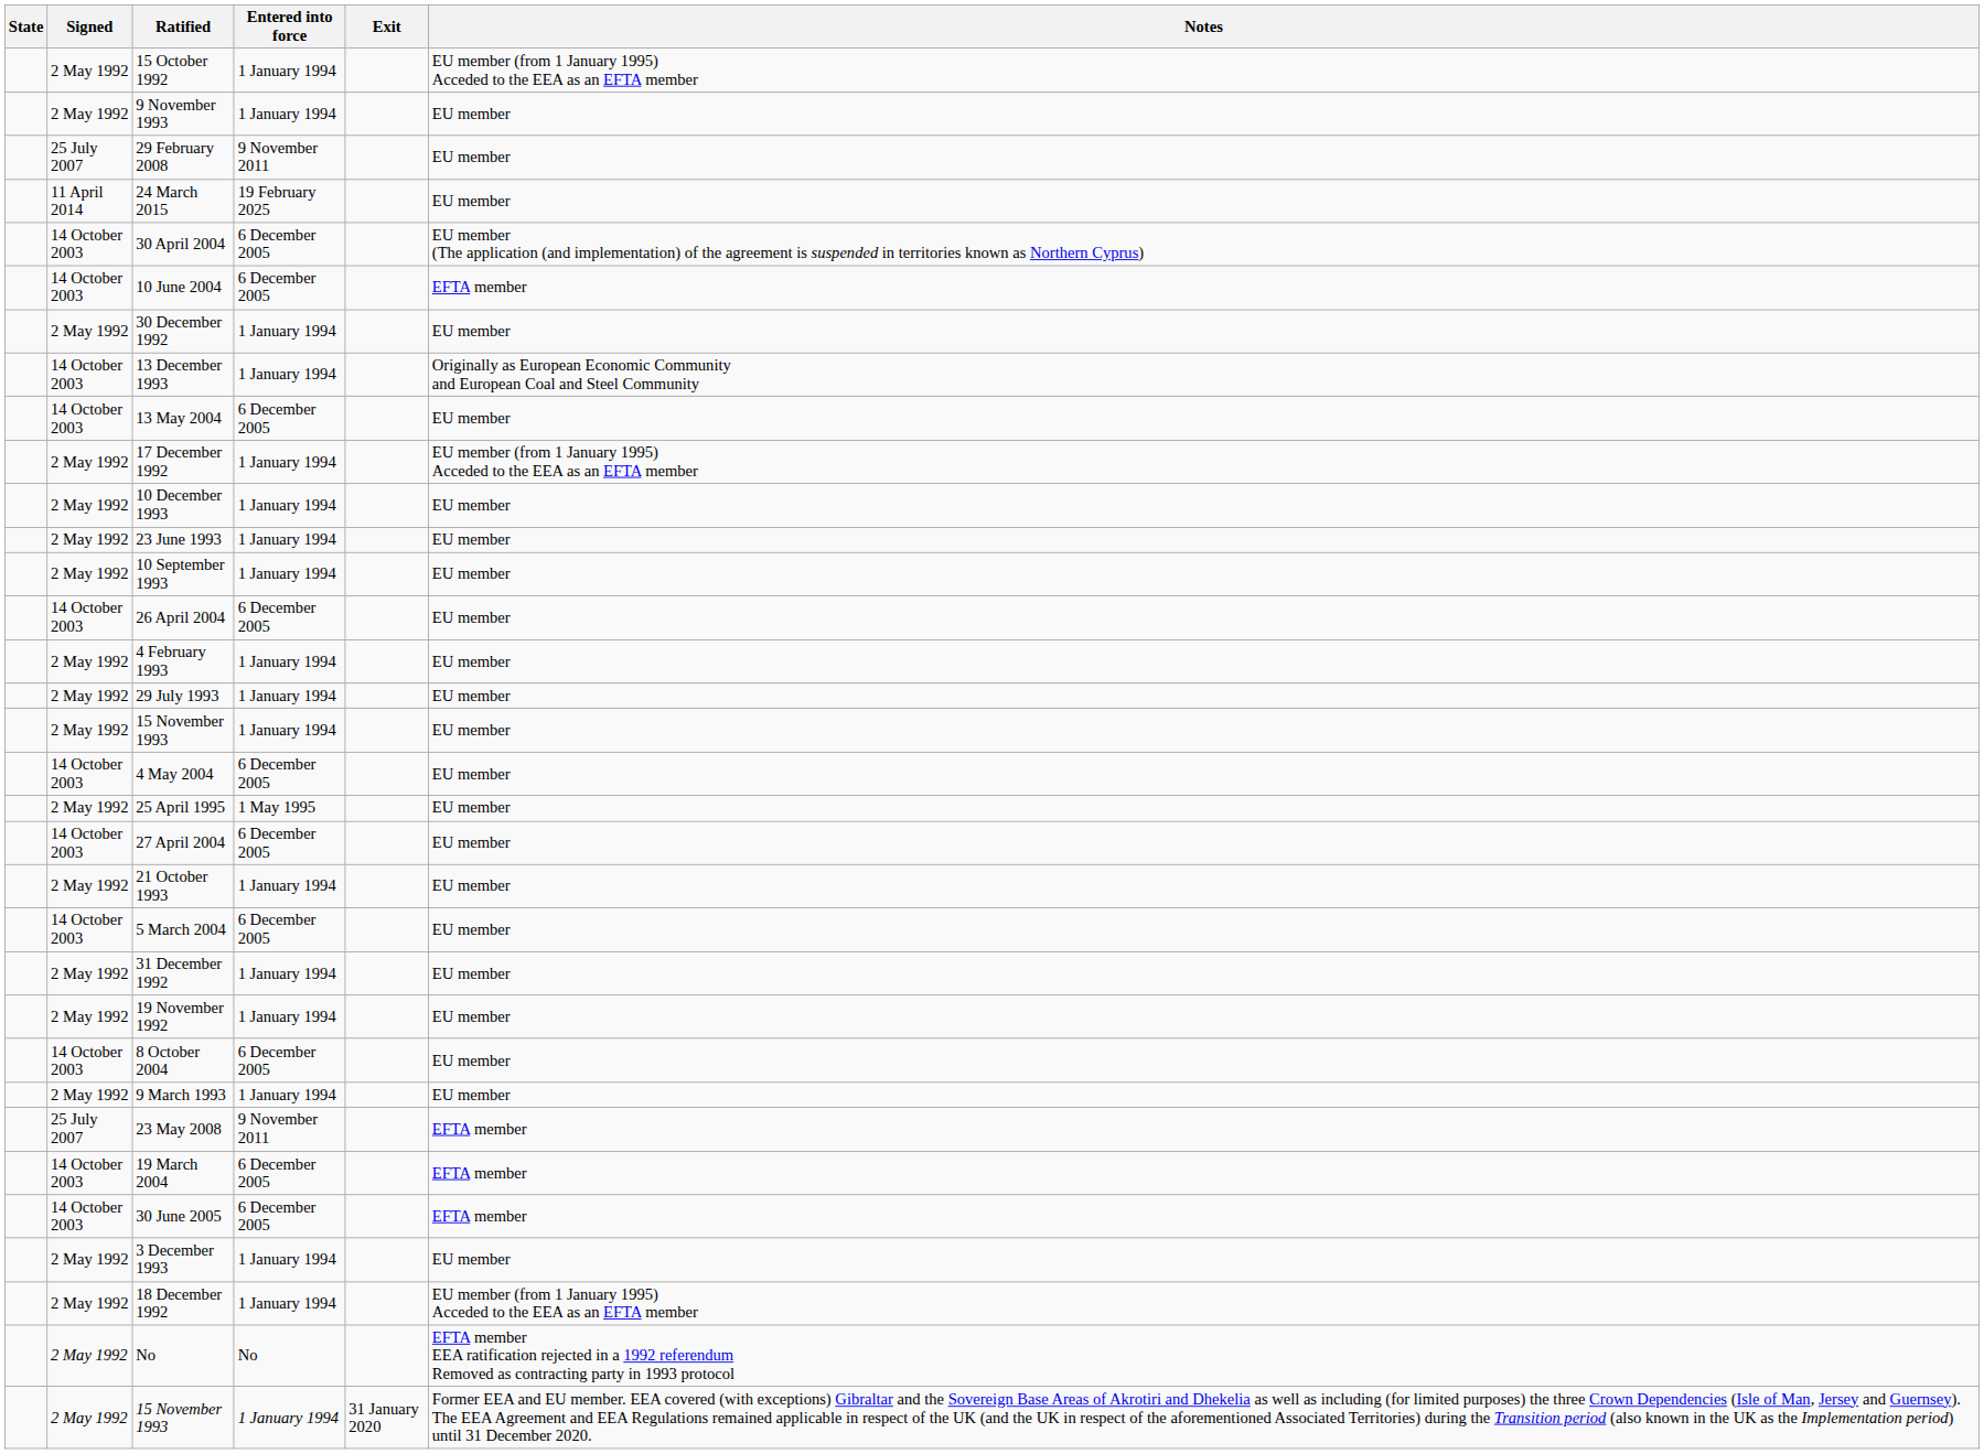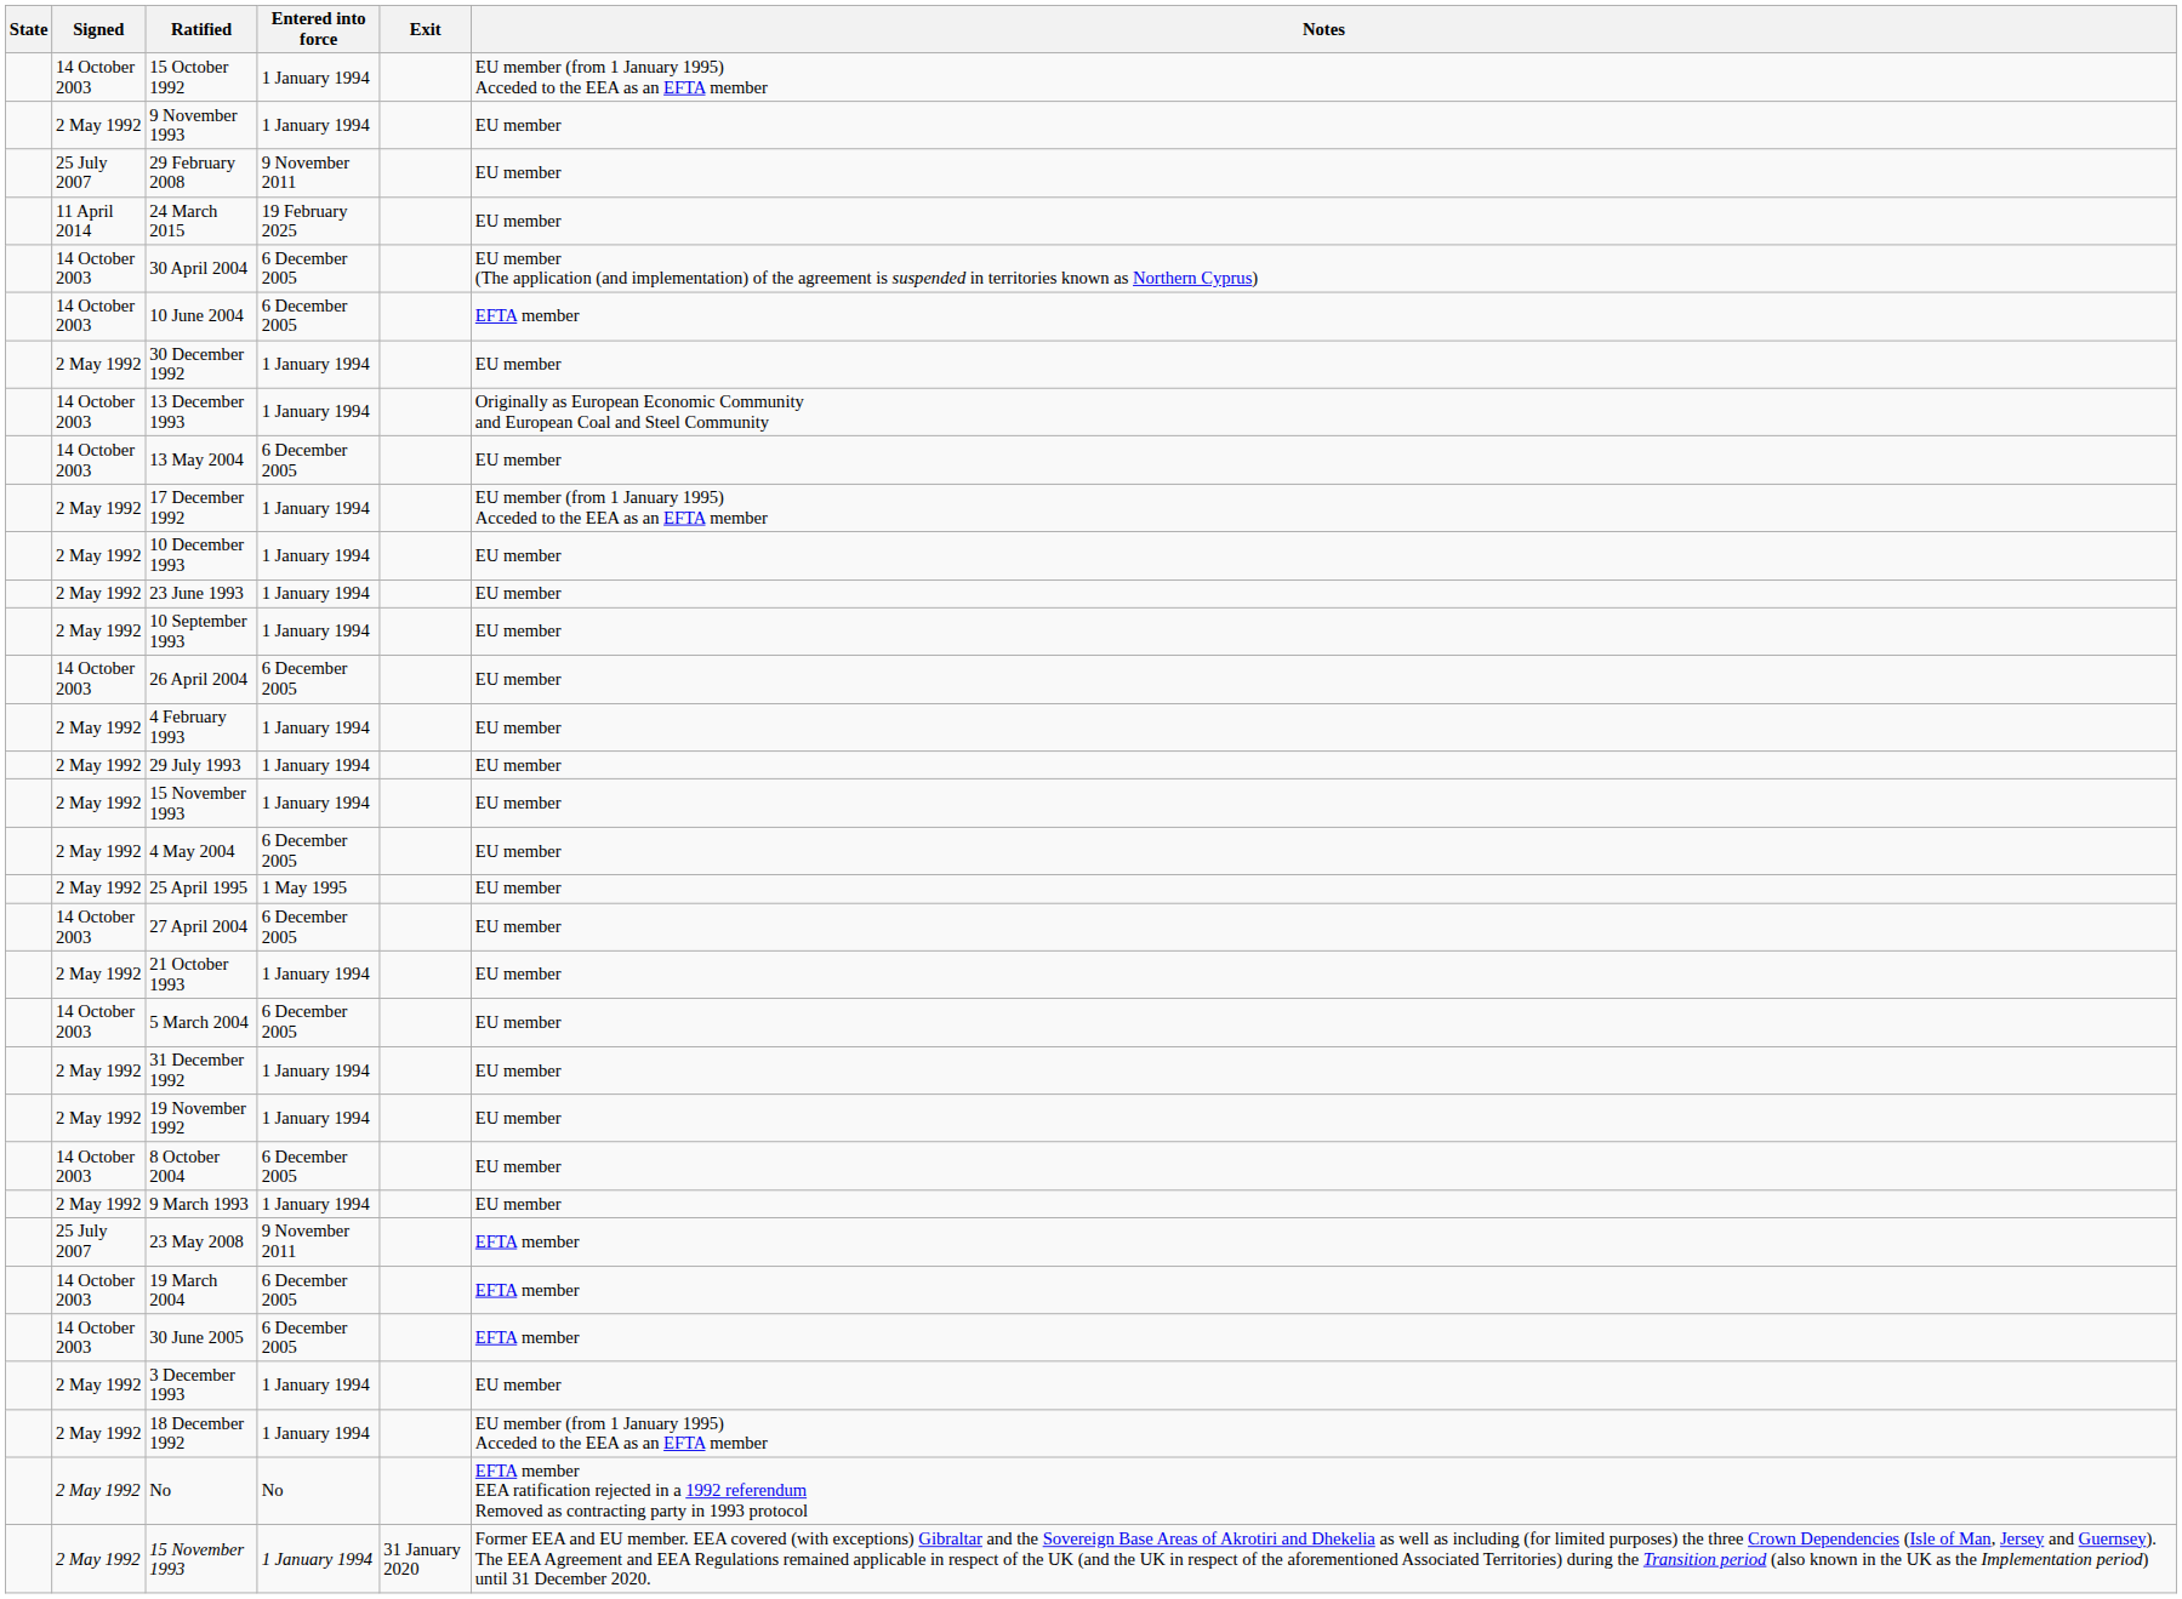15 October 1992 | Signed: 2 May 1992 -> 14 October 2003
4 May 2004 | Signed: 14 October 2003 -> 2 May 1992
